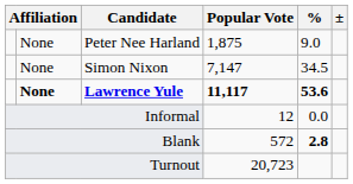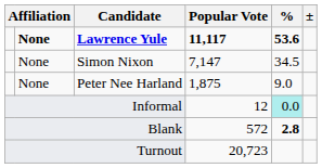rows swapped: Lawrence Yule <-> Peter Nee Harland
Informal | %: no background -> paleturquoise background
